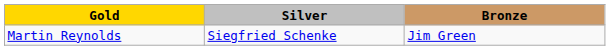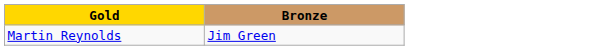- column: Silver | Siegfried Schenke
